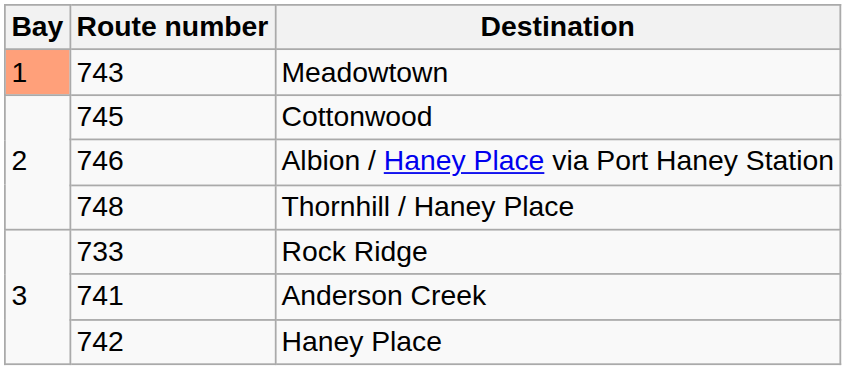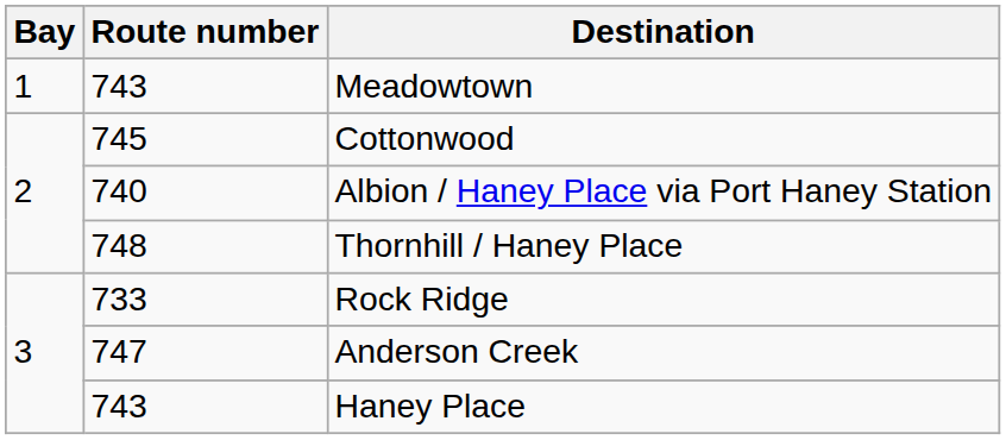Meadowtown | Bay: lightsalmon background -> no background
Albion / Haney Place via Port Haney Station | Route number: 746 -> 740
Anderson Creek | Route number: 741 -> 747
Haney Place | Route number: 742 -> 743
